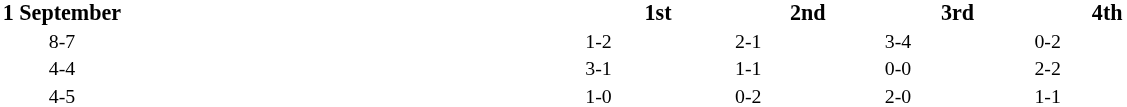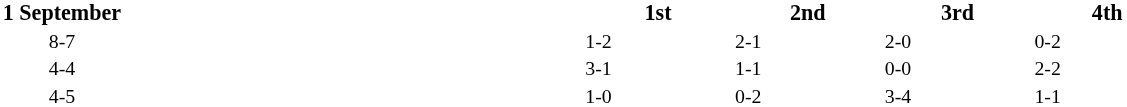8-7 | 3rd: 3-4 -> 2-0
4-5 | 3rd: 2-0 -> 3-4
